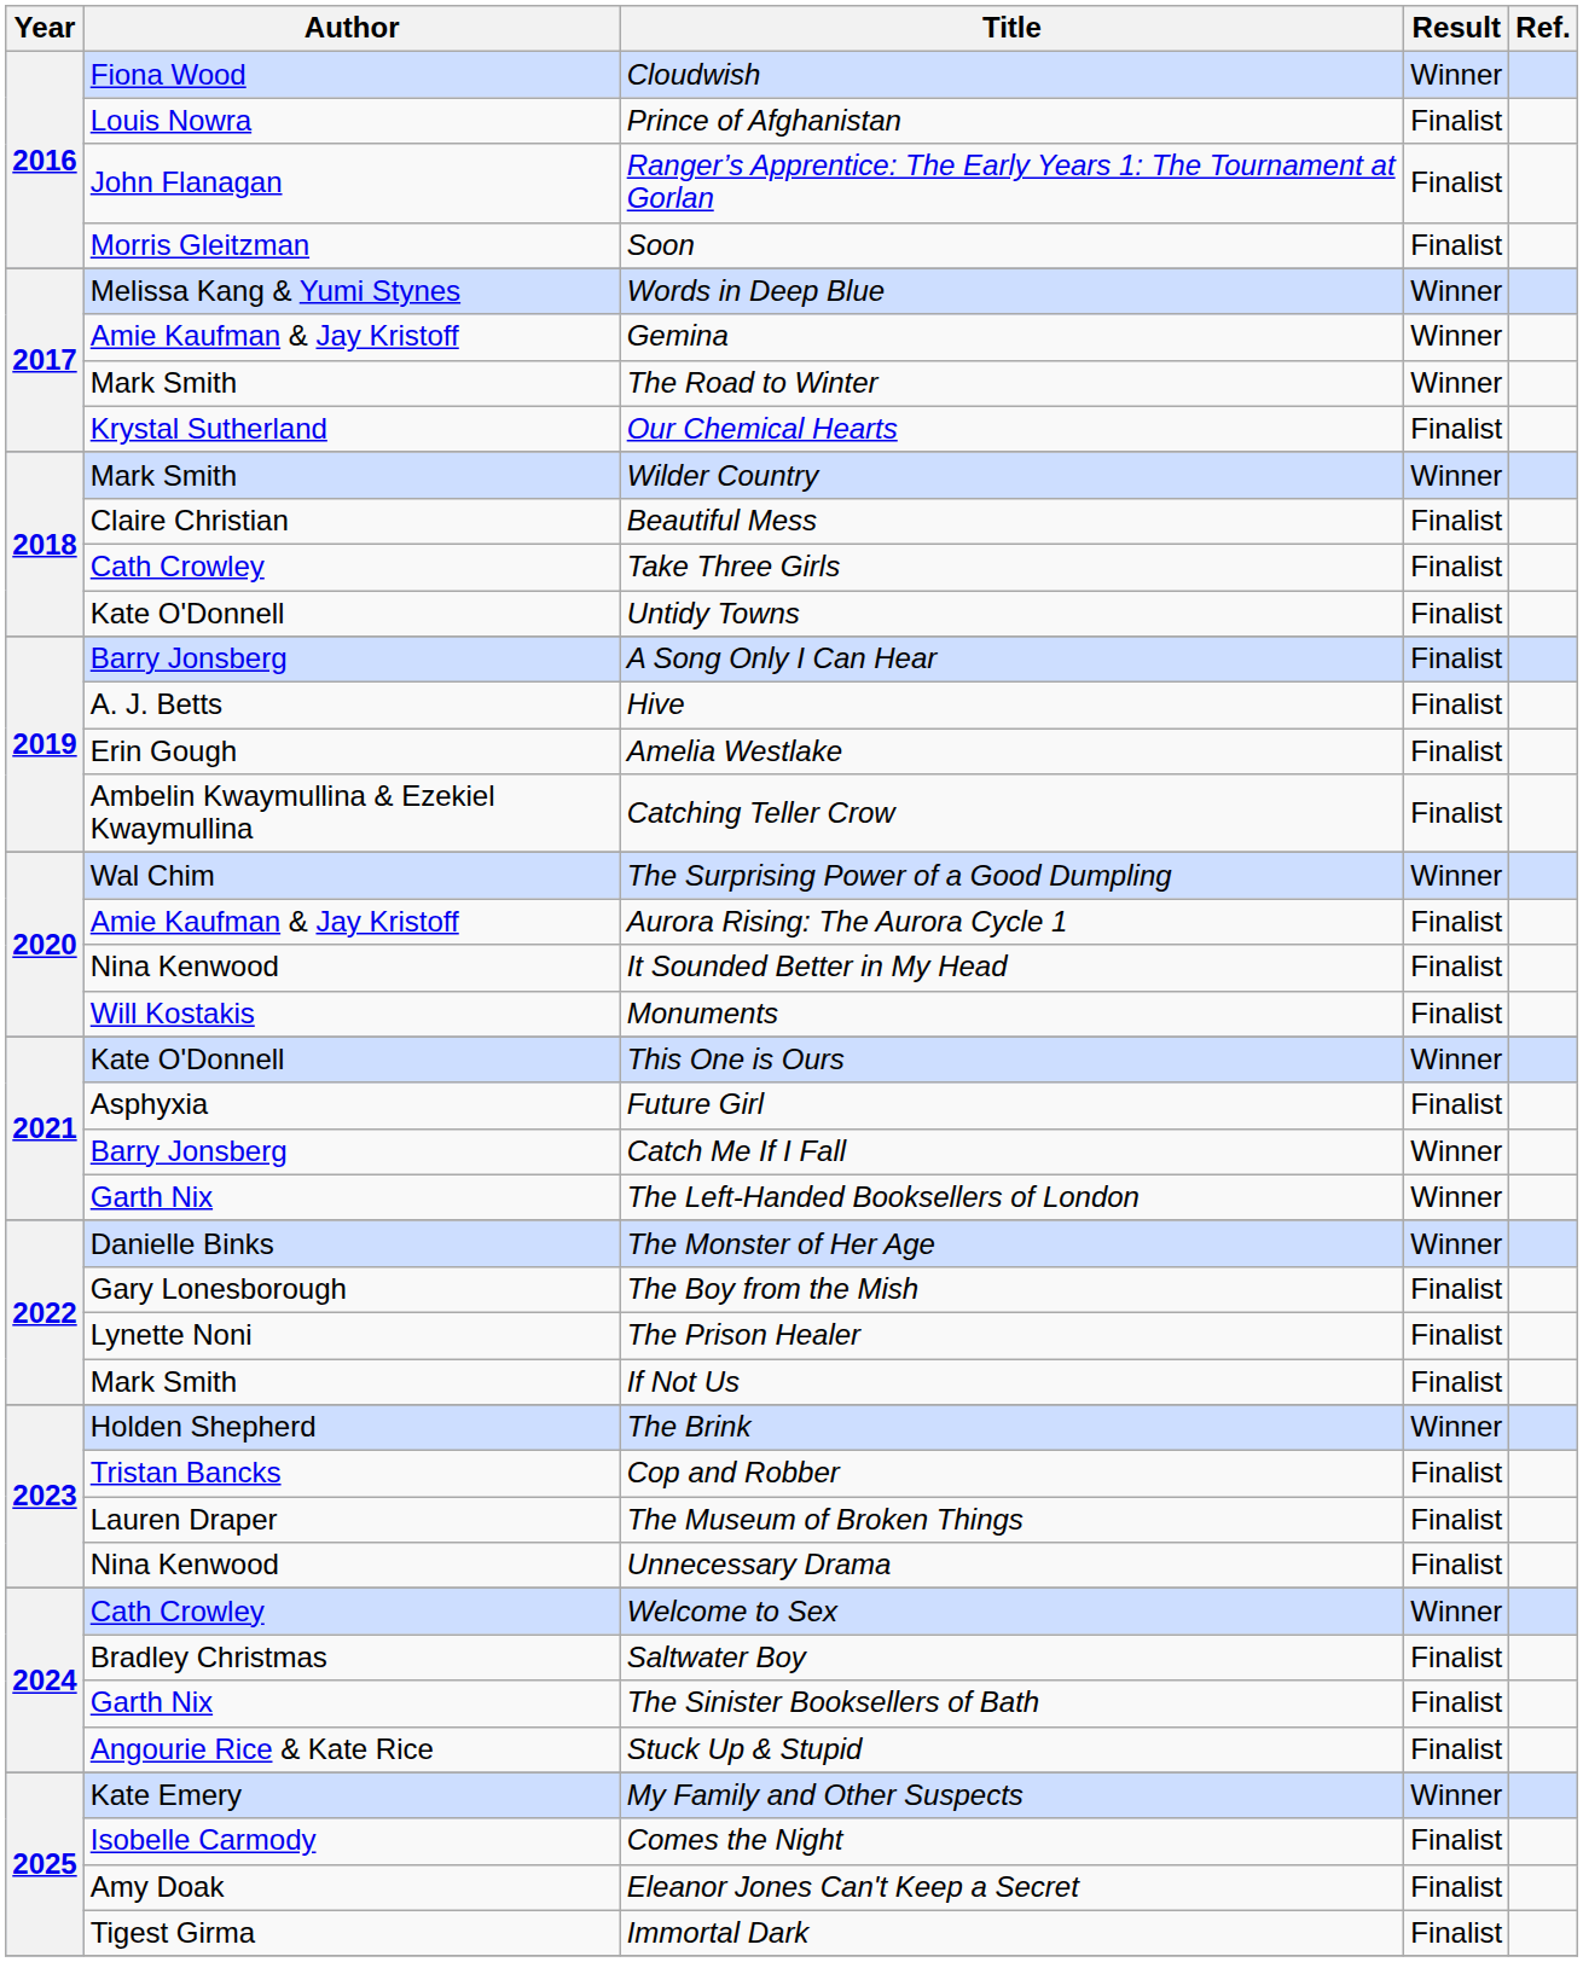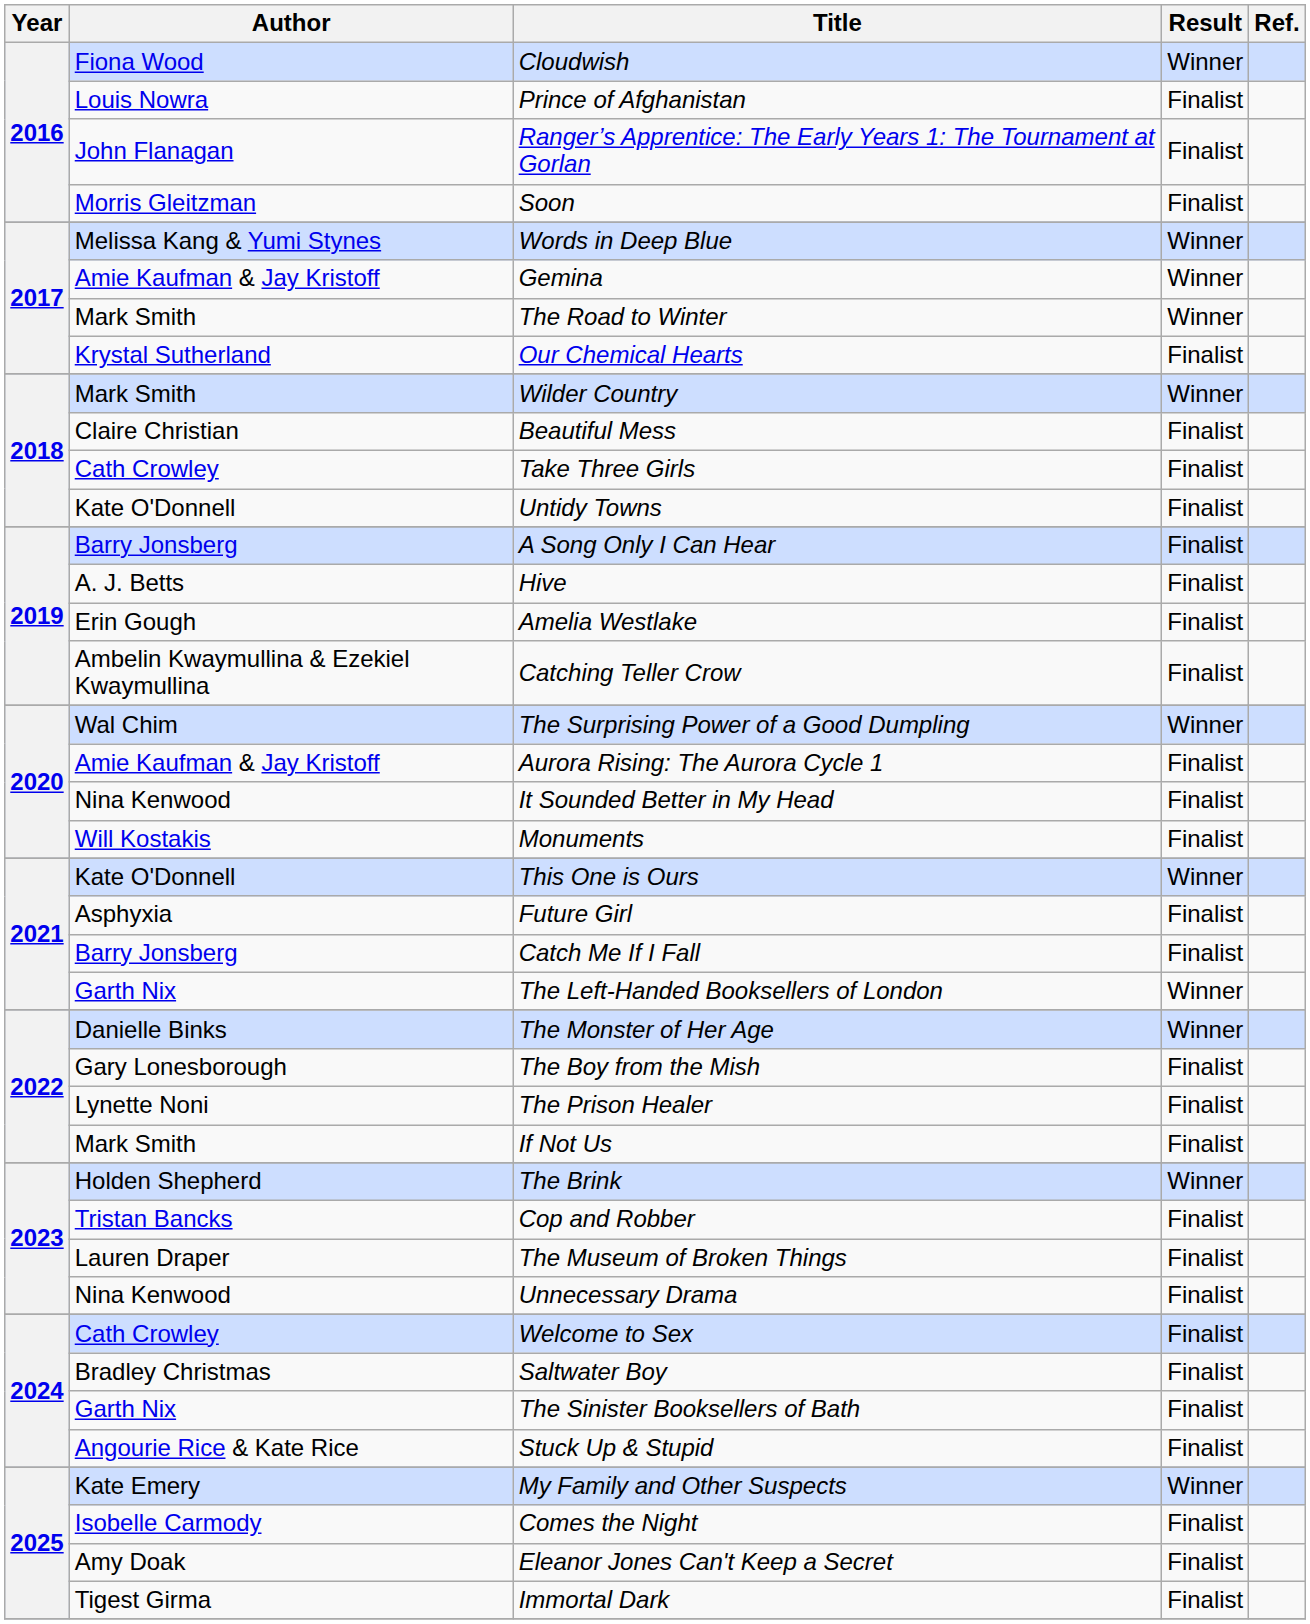Catch Me If I Fall | Result: Winner -> Finalist
Welcome to Sex | Result: Winner -> Finalist
